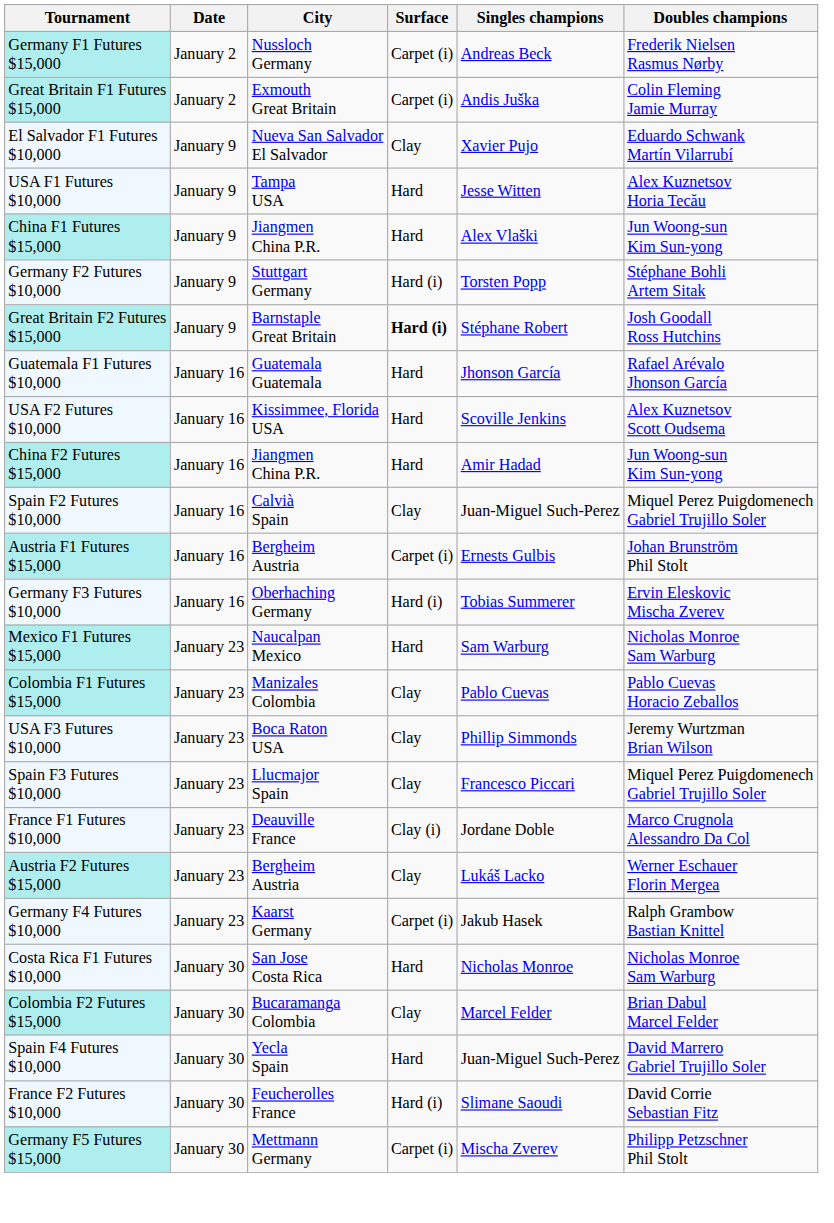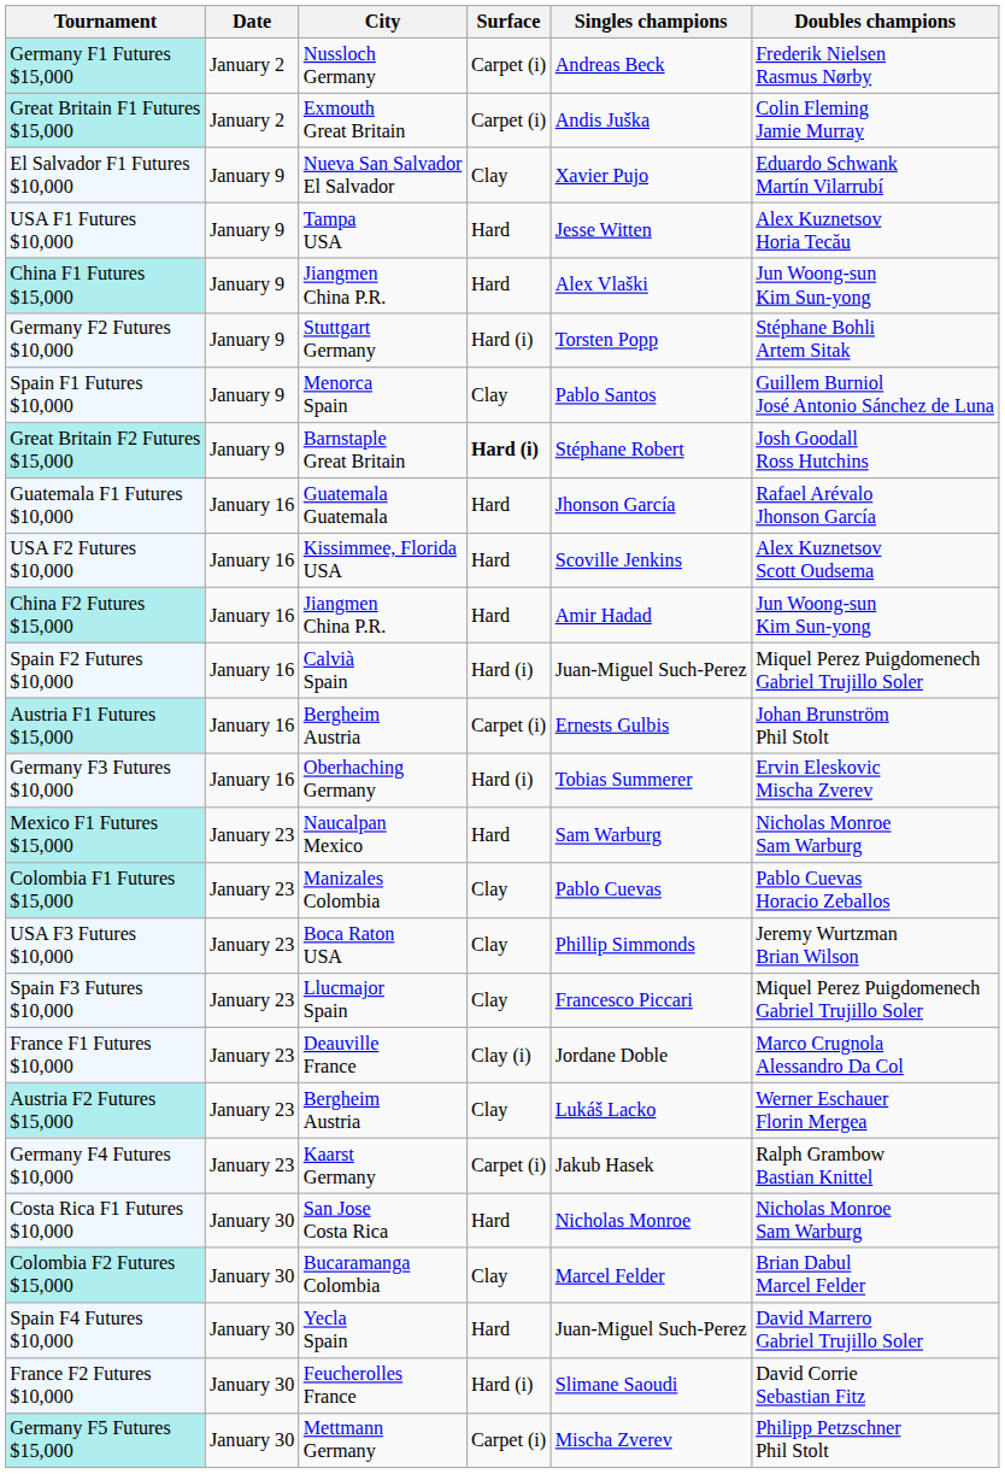+ row: Spain F1 Futures $10,000 | January 9 | Menorca Spain | Clay | Pablo Santos | Guillem Burniol José Antonio Sánchez de Luna
Spain F2 Futures $10,000 | Surface: Clay -> Hard (i)
